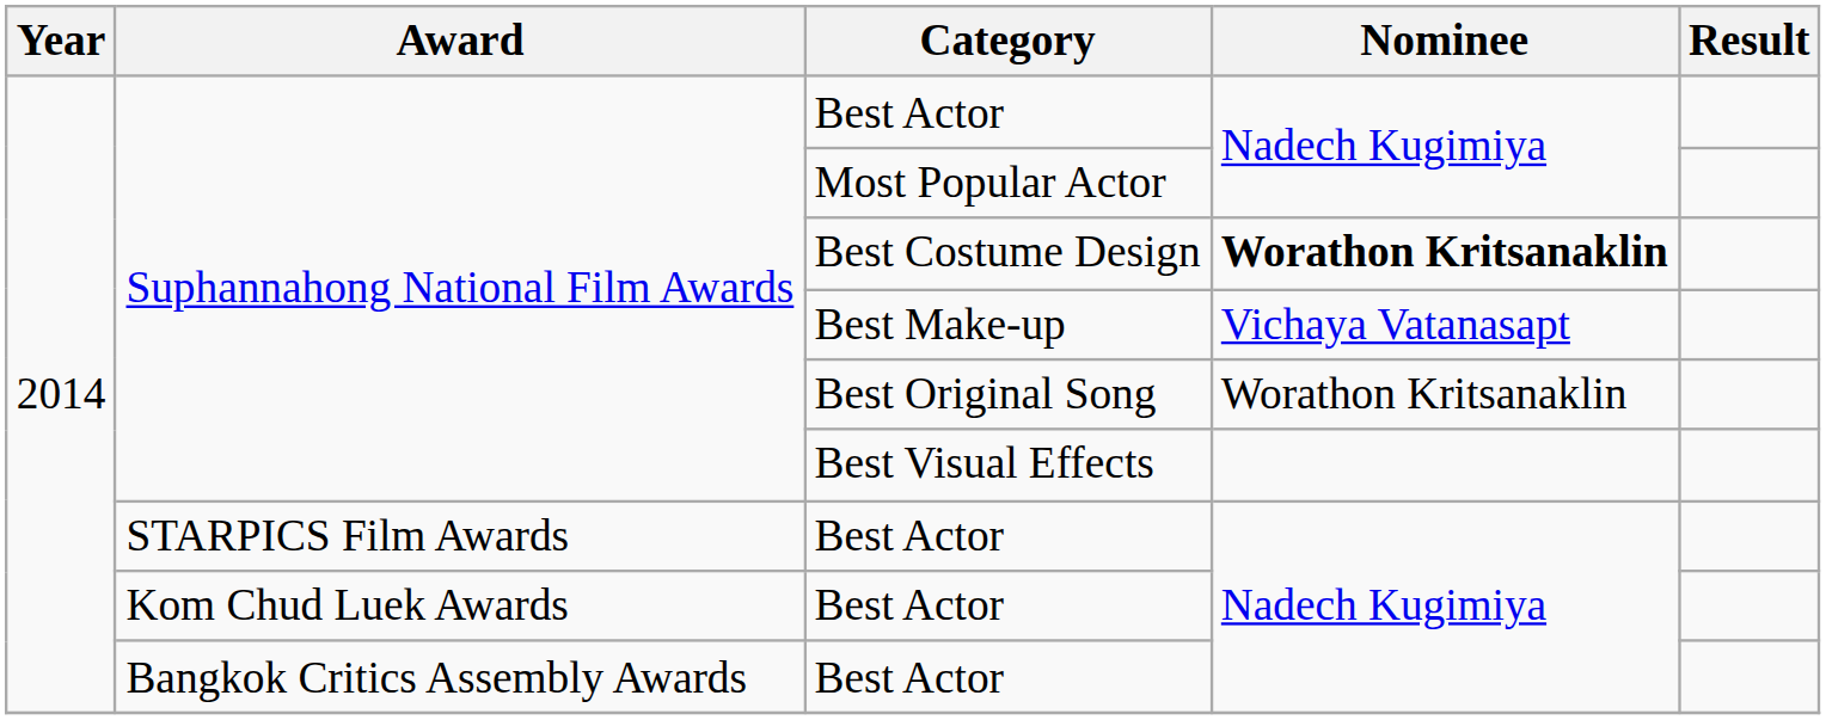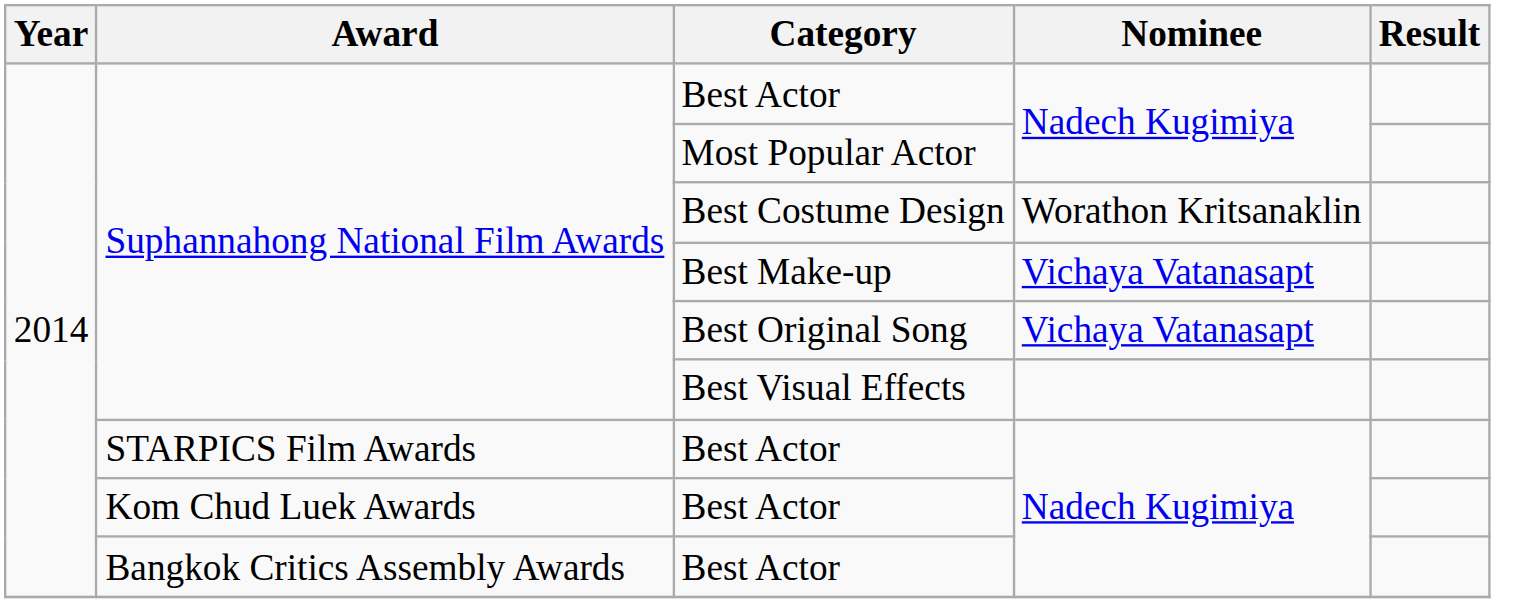Best Costume Design | Nominee: bold -> normal
Best Original Song | Nominee: Worathon Kritsanaklin -> Vichaya Vatanasapt
